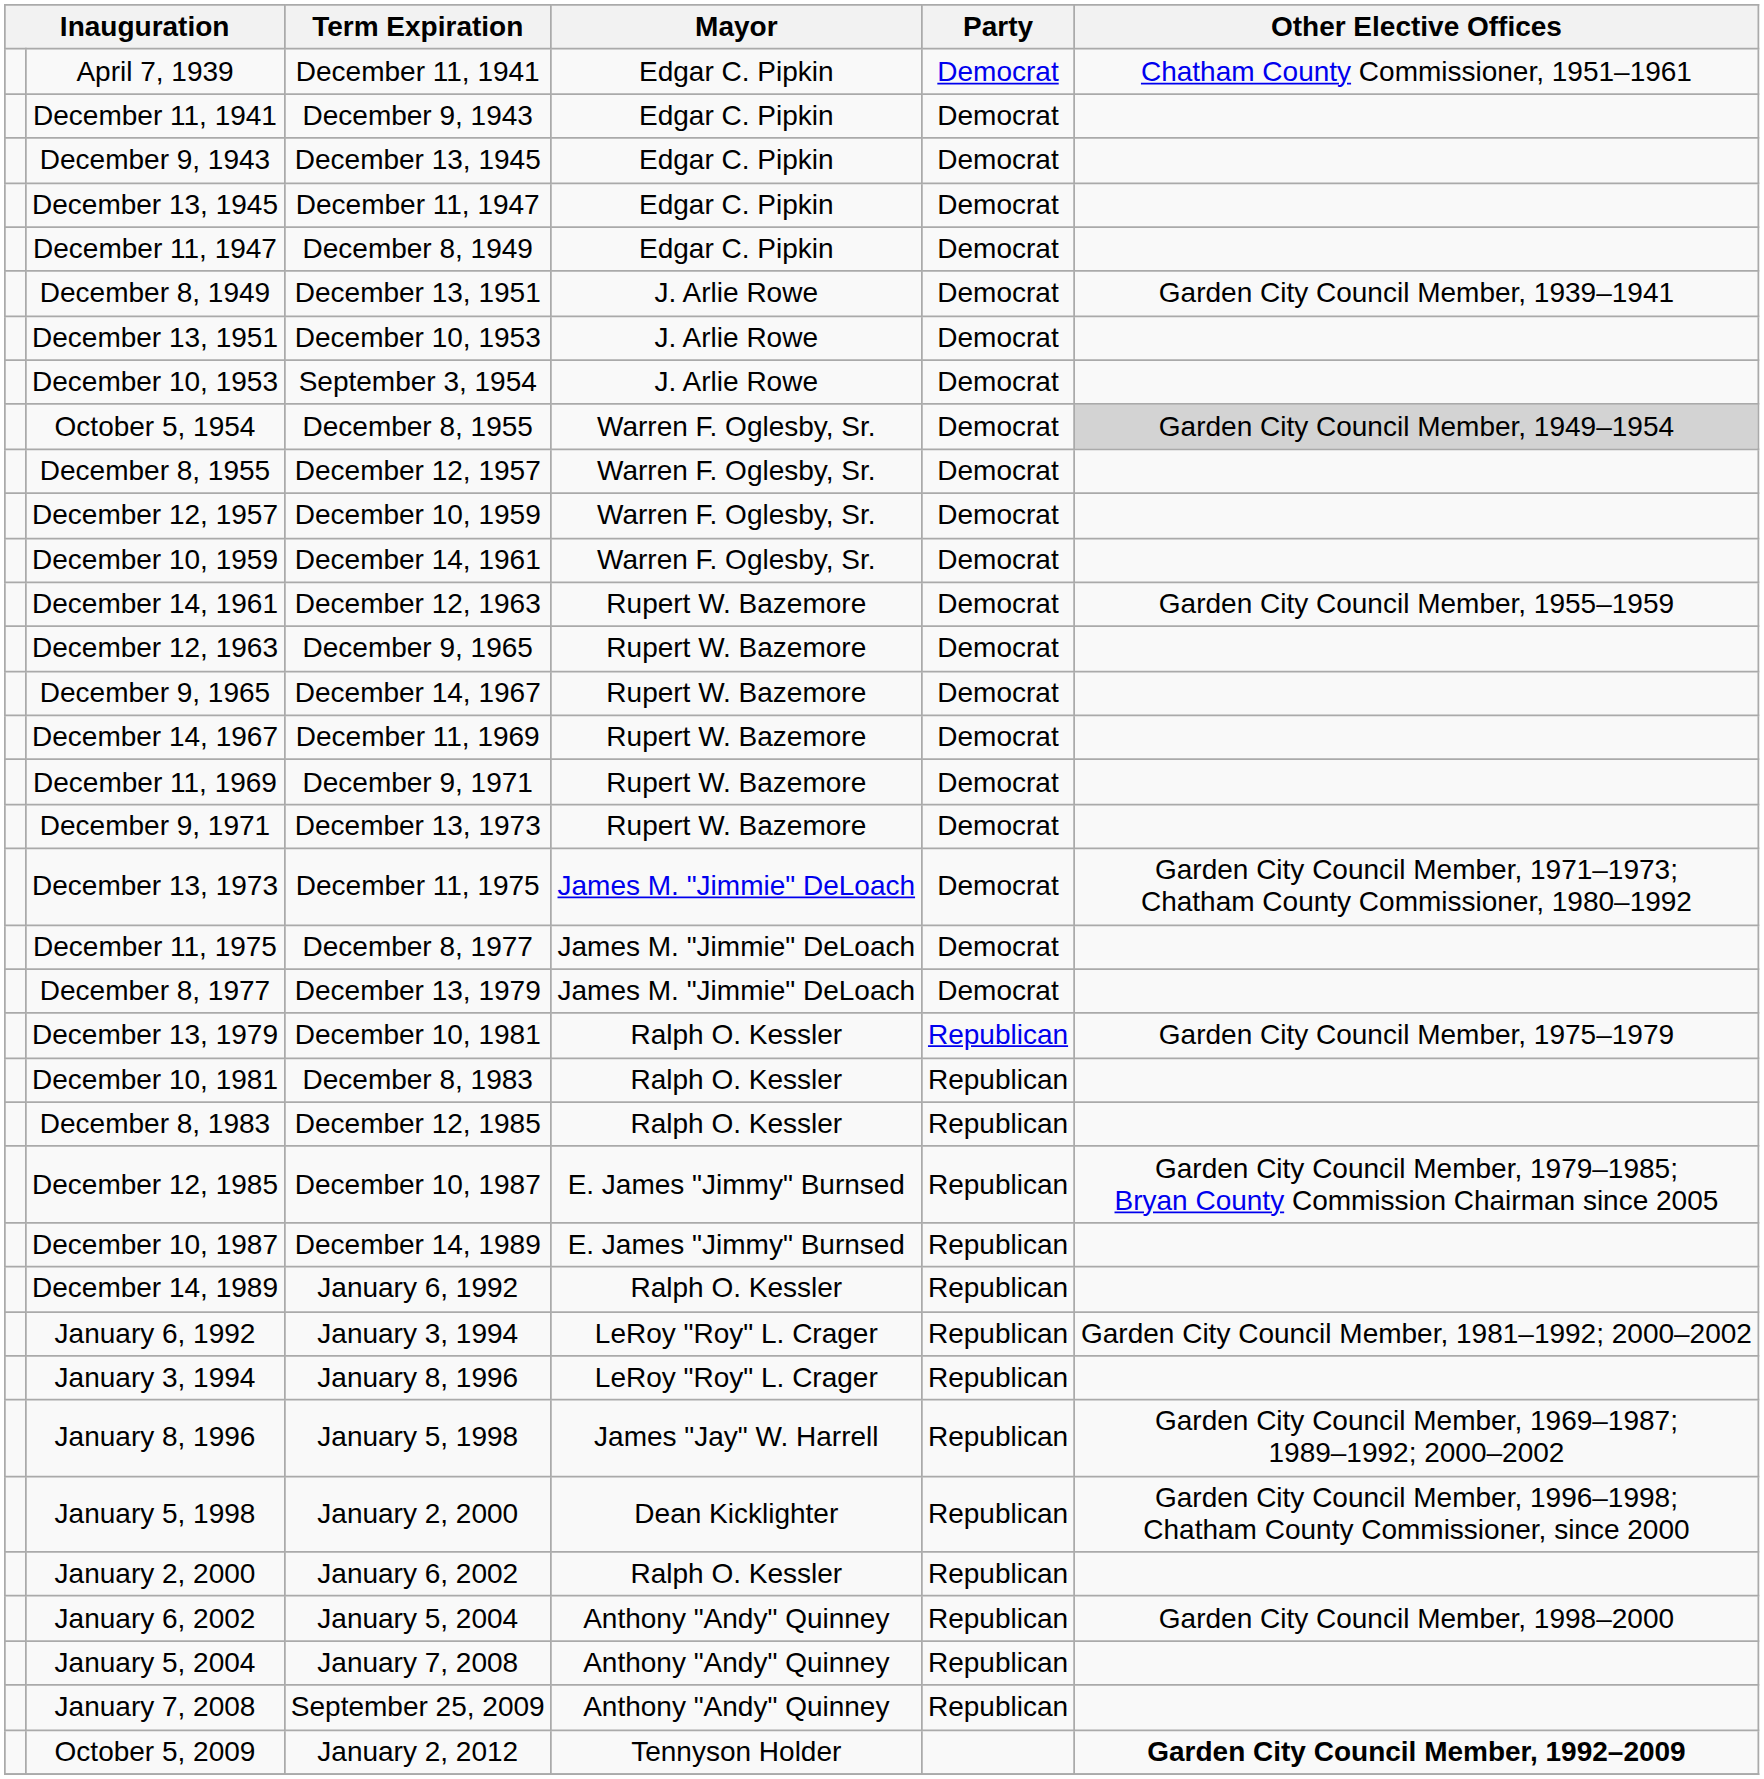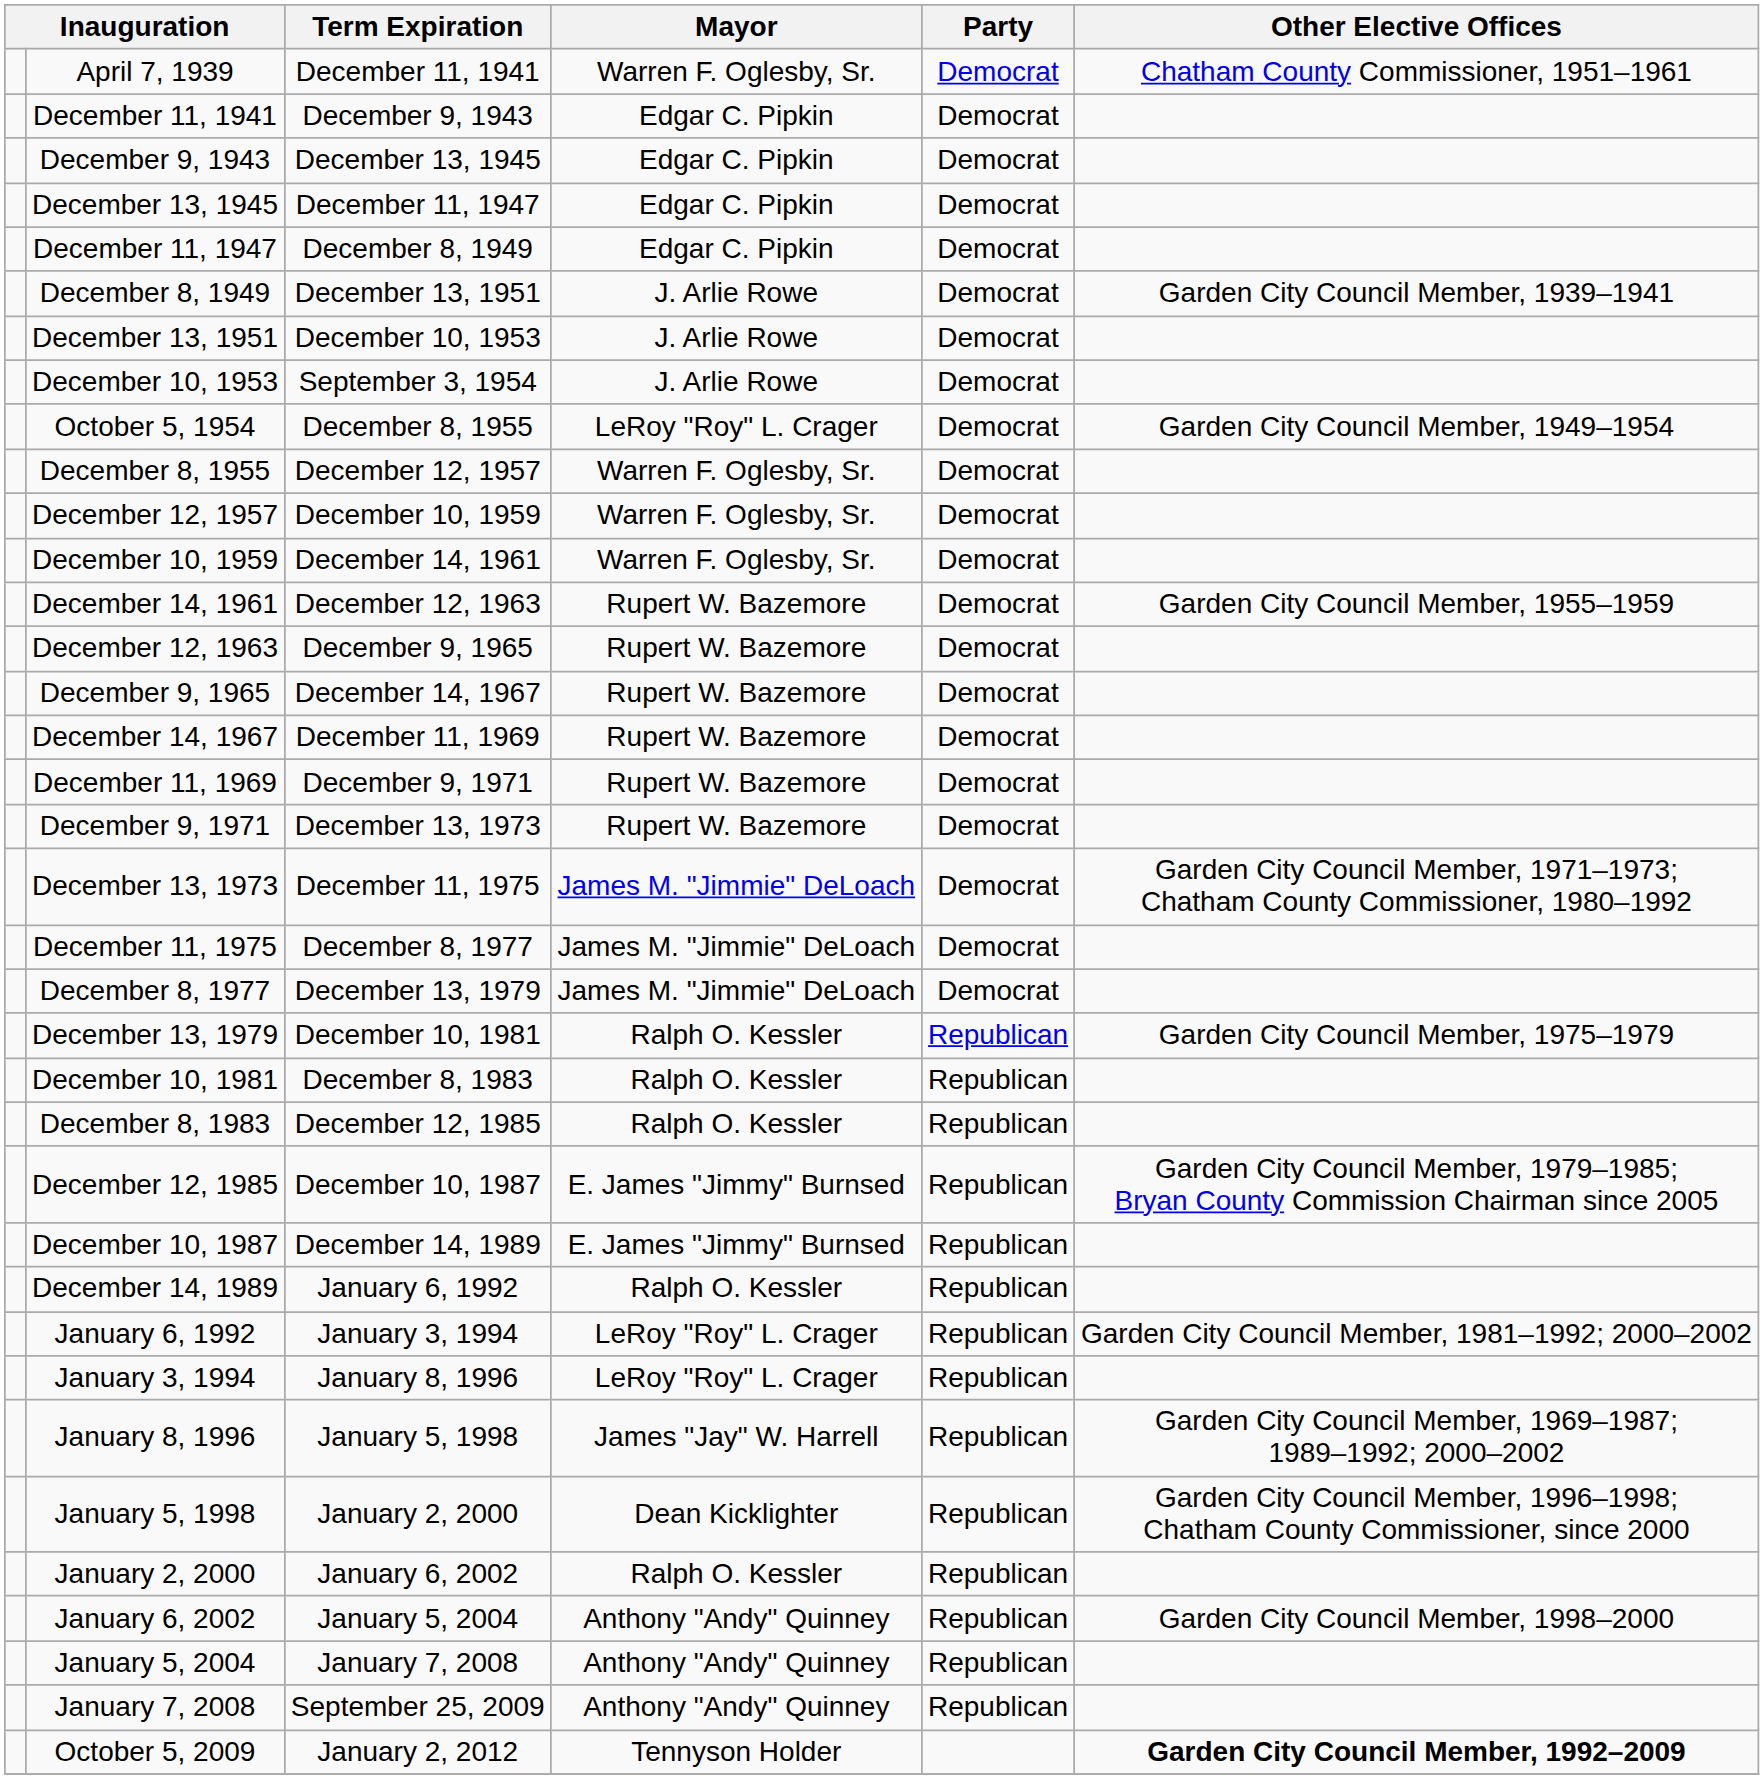April 7, 1939 | Mayor: Edgar C. Pipkin -> Warren F. Oglesby, Sr.
October 5, 1954 | Mayor: Warren F. Oglesby, Sr. -> LeRoy "Roy" L. Crager
October 5, 1954 | Other Elective Offices: lightgrey background -> no background
